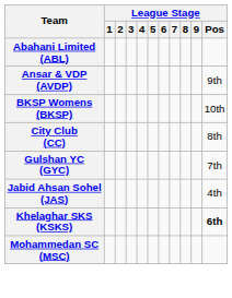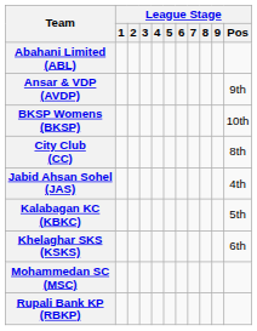- row: Gulshan YC (GYC) | 7th
+ row: Kalabagan KC (KBKC) | 5th
Khelaghar SKS (KSKS) | League Stage / Pos: bold -> normal
+ row: Rupali Bank KP (RBKP)
